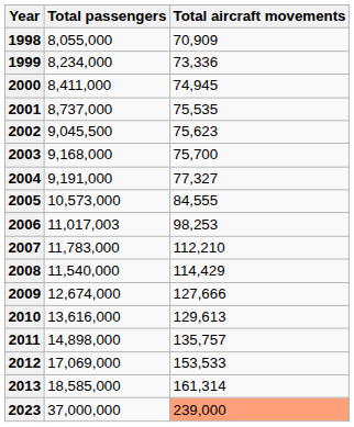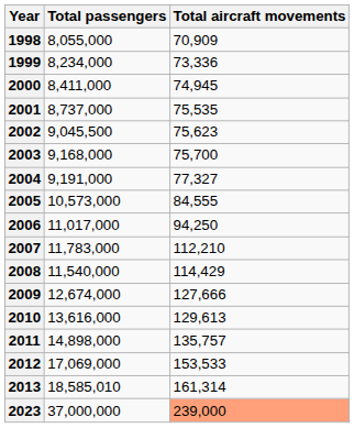2006 | Total passengers: 11,017,003 -> 11,017,000
2006 | Total aircraft movements: 98,253 -> 94,250
2013 | Total passengers: 18,585,000 -> 18,585,010
